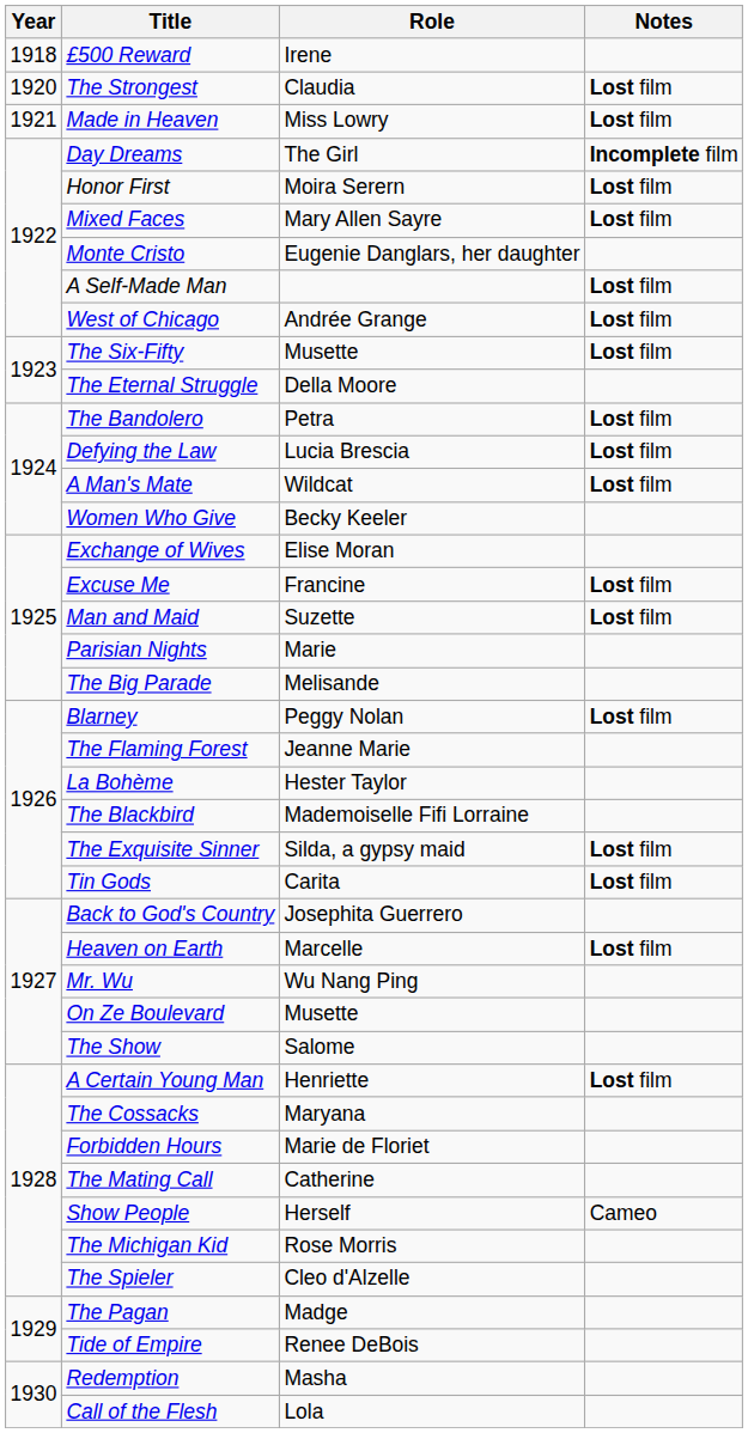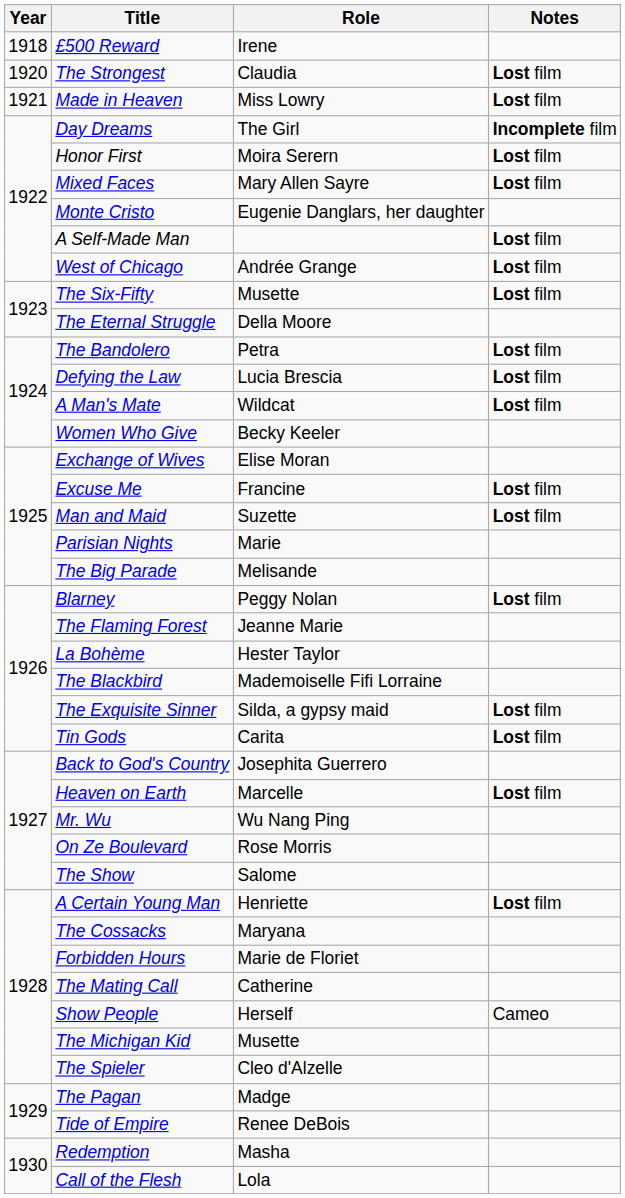On Ze Boulevard | Role: Musette -> Rose Morris
The Michigan Kid | Role: Rose Morris -> Musette
